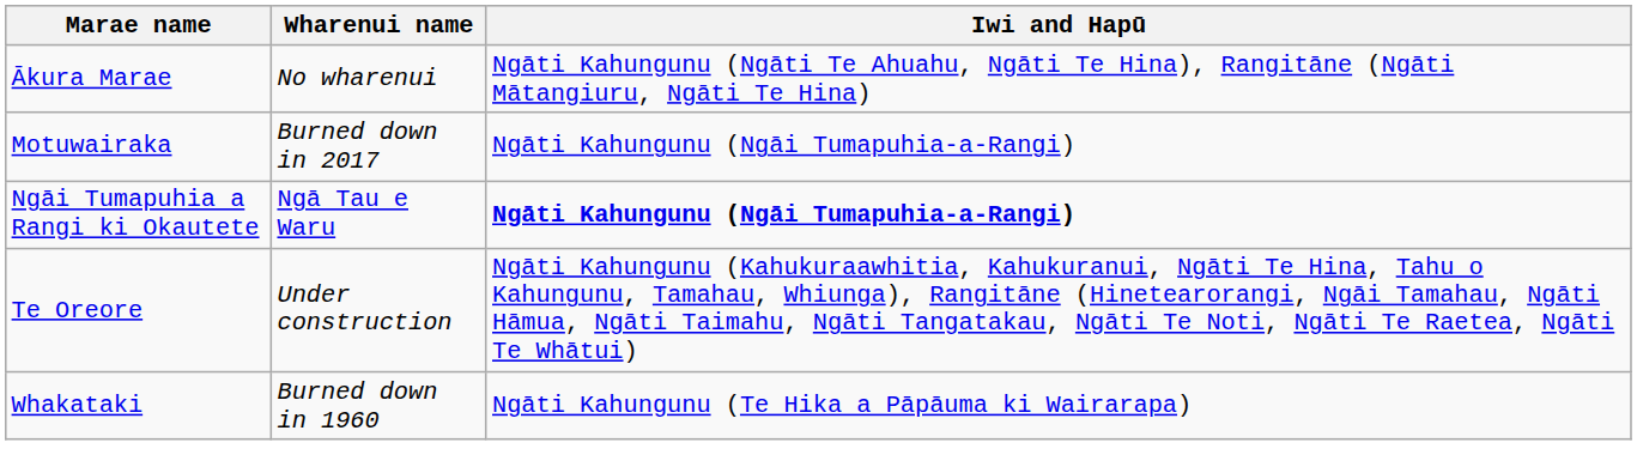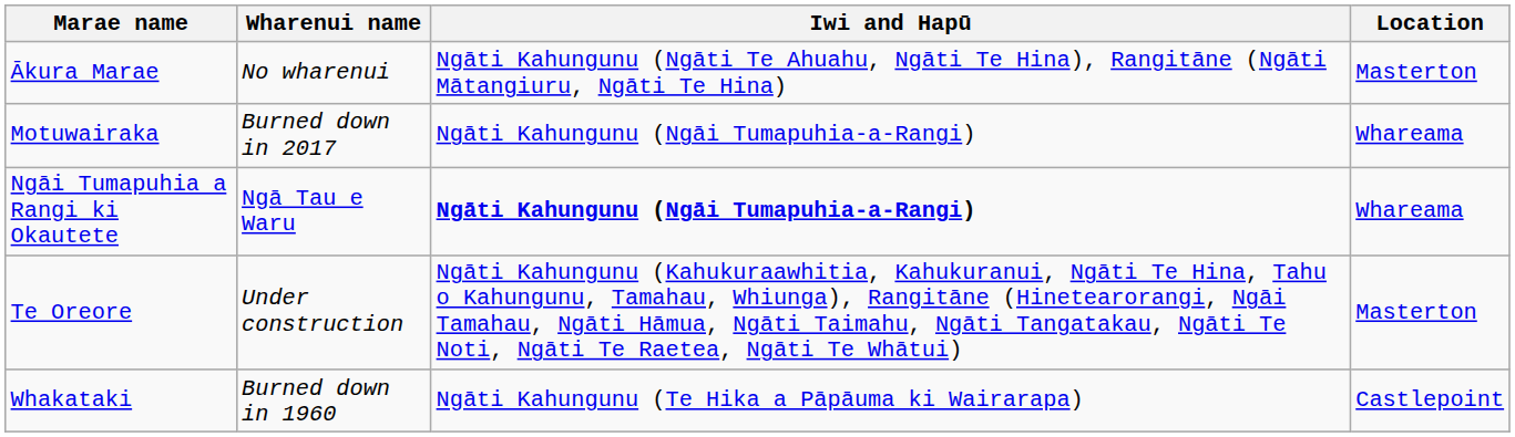+ column: Location | Masterton | Whareama | Whareama | Masterton | Castlepoint
